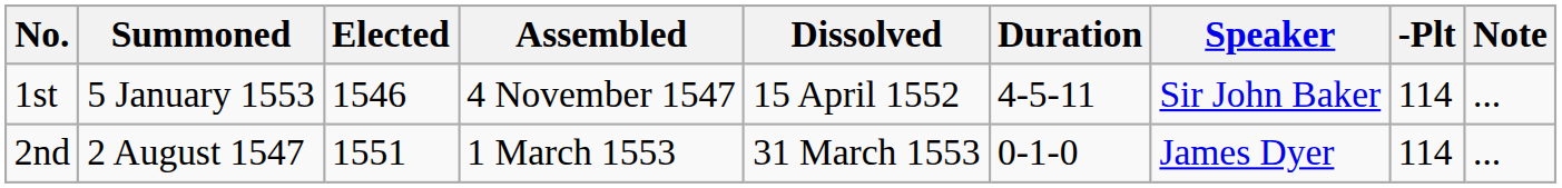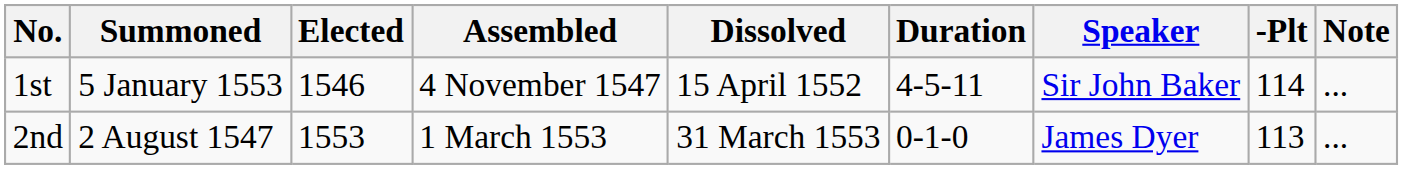2nd | Elected: 1551 -> 1553
2nd | -Plt: 114 -> 113
